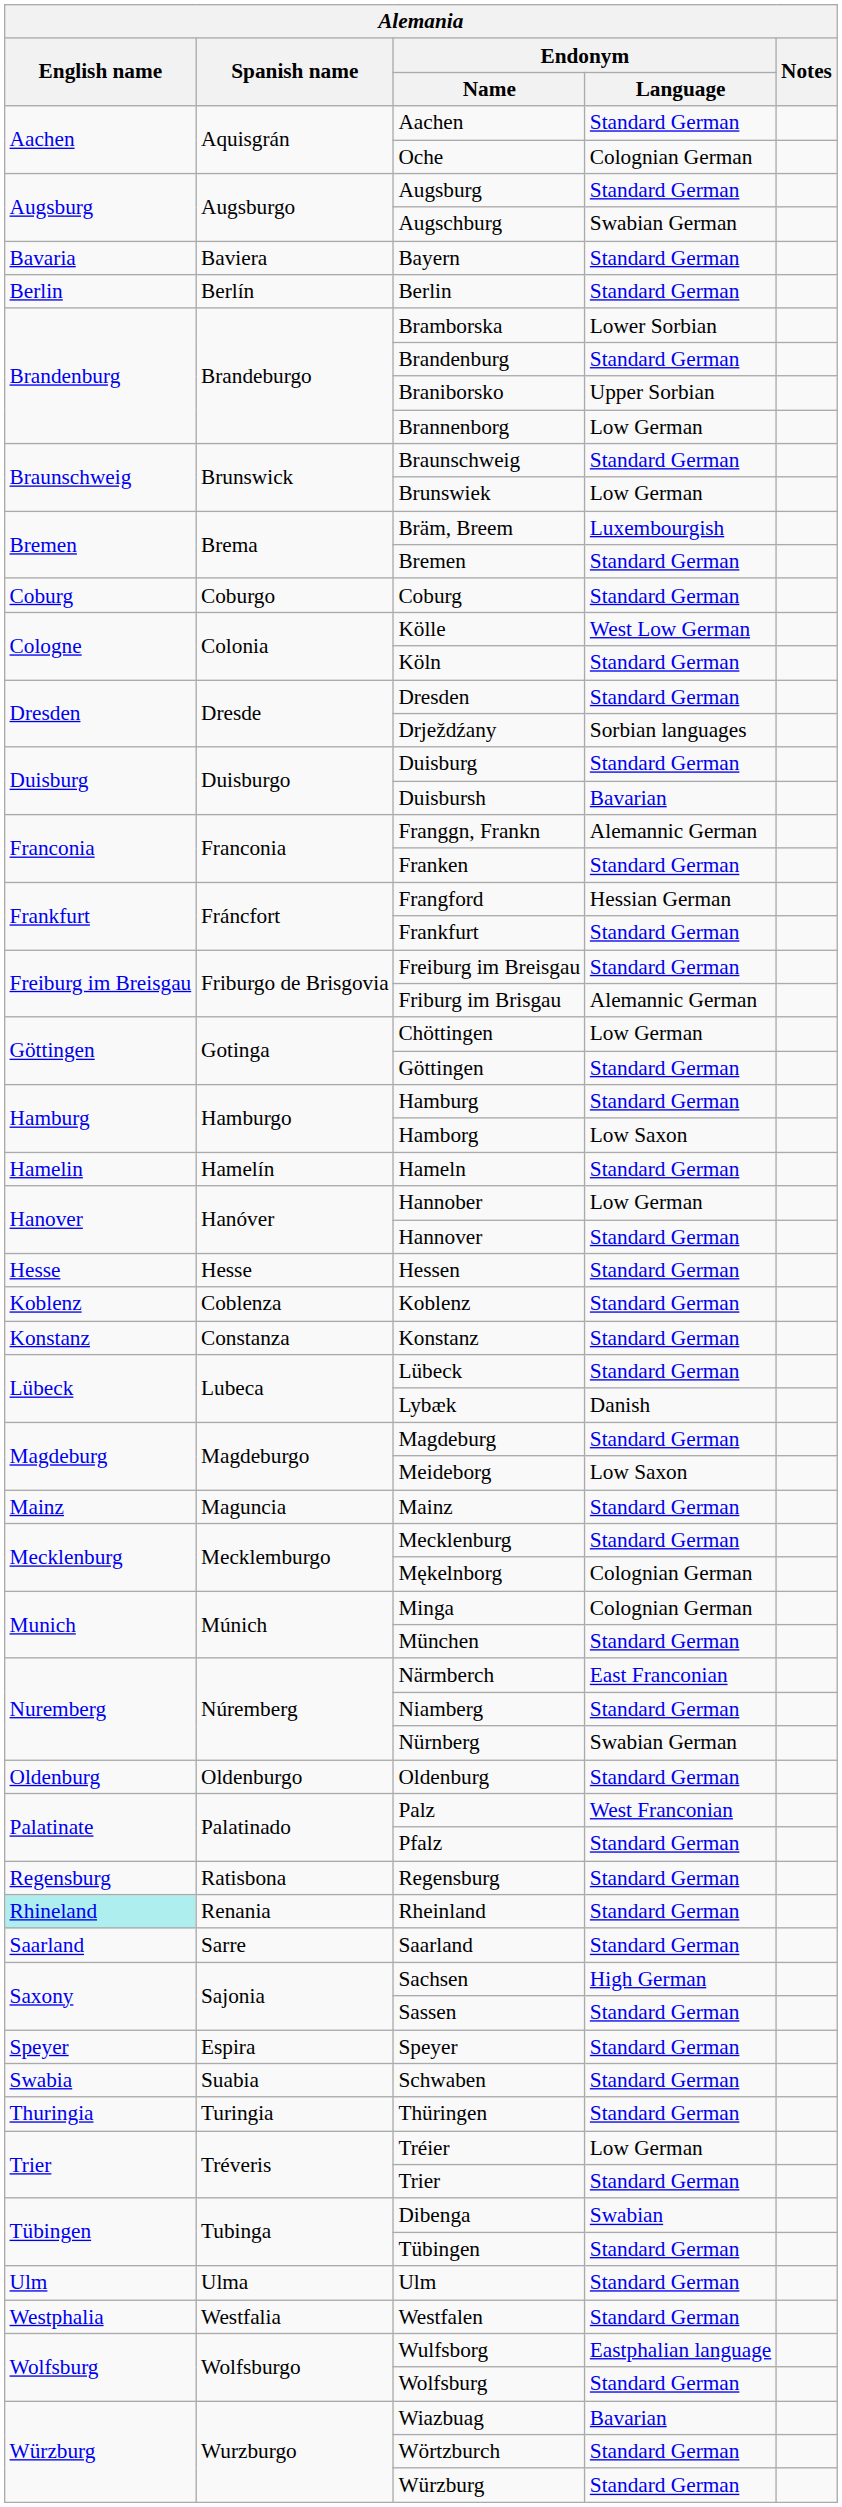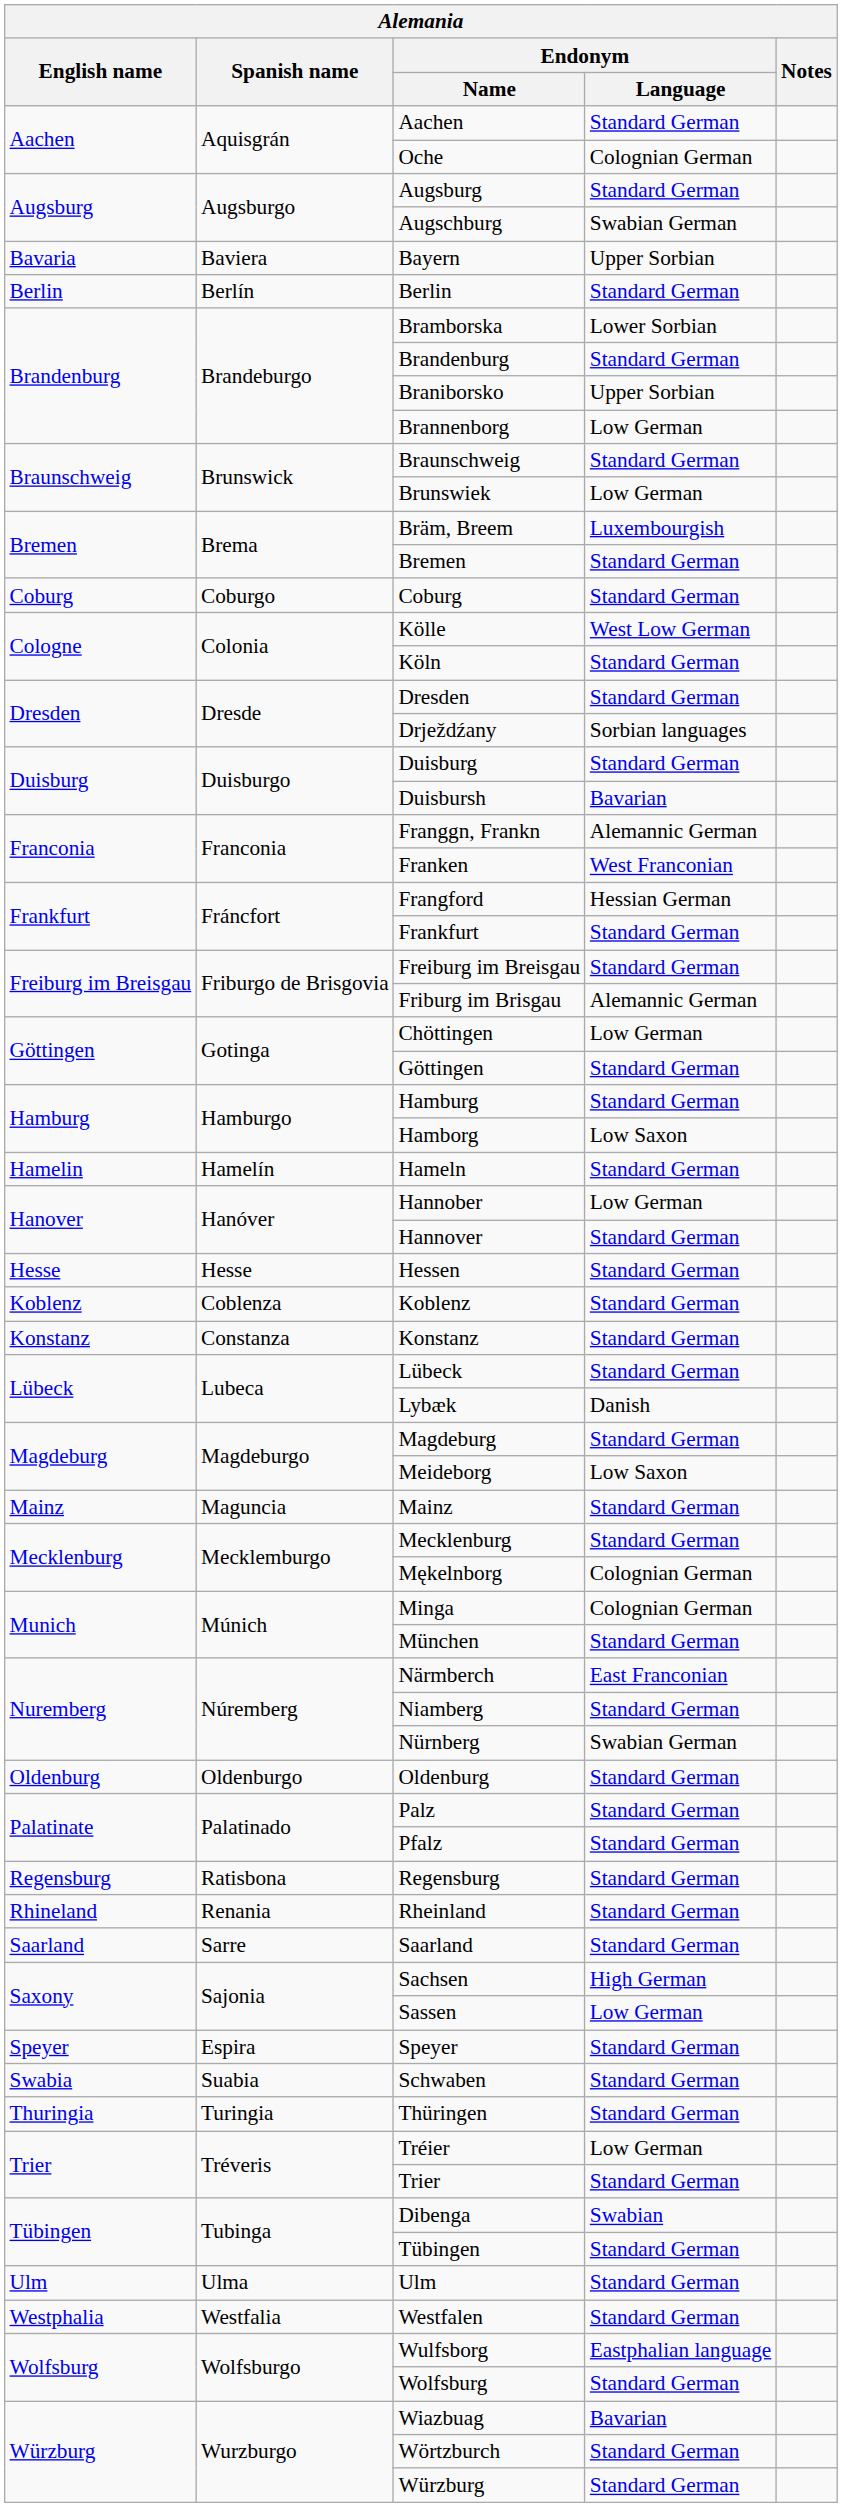Bayern | Endonym / Language: Standard German -> Upper Sorbian
Franken | Endonym / Language: Standard German -> West Franconian
Palz | Endonym / Language: West Franconian -> Standard German
Rheinland | English name: paleturquoise background -> no background
Sassen | Endonym / Language: Standard German -> Low German
